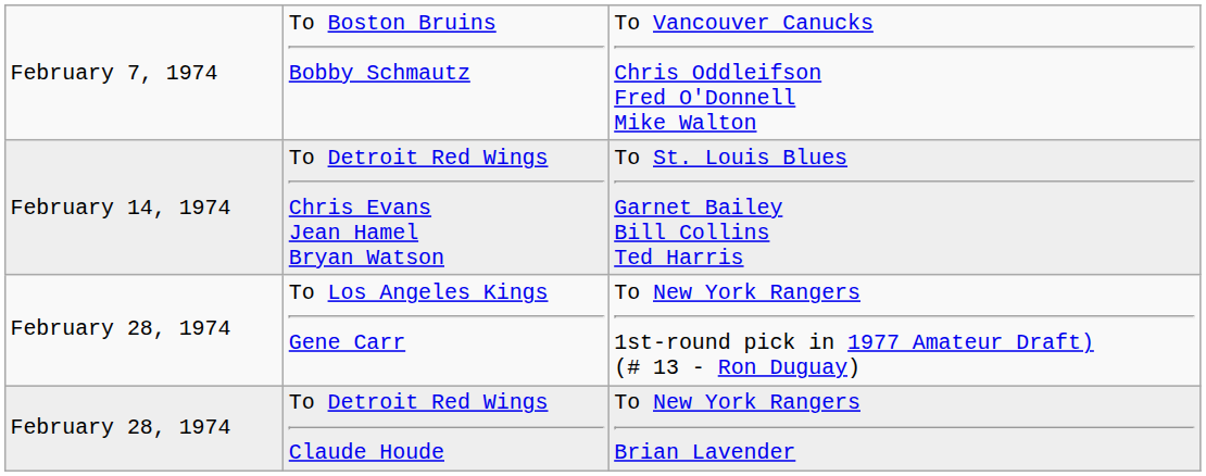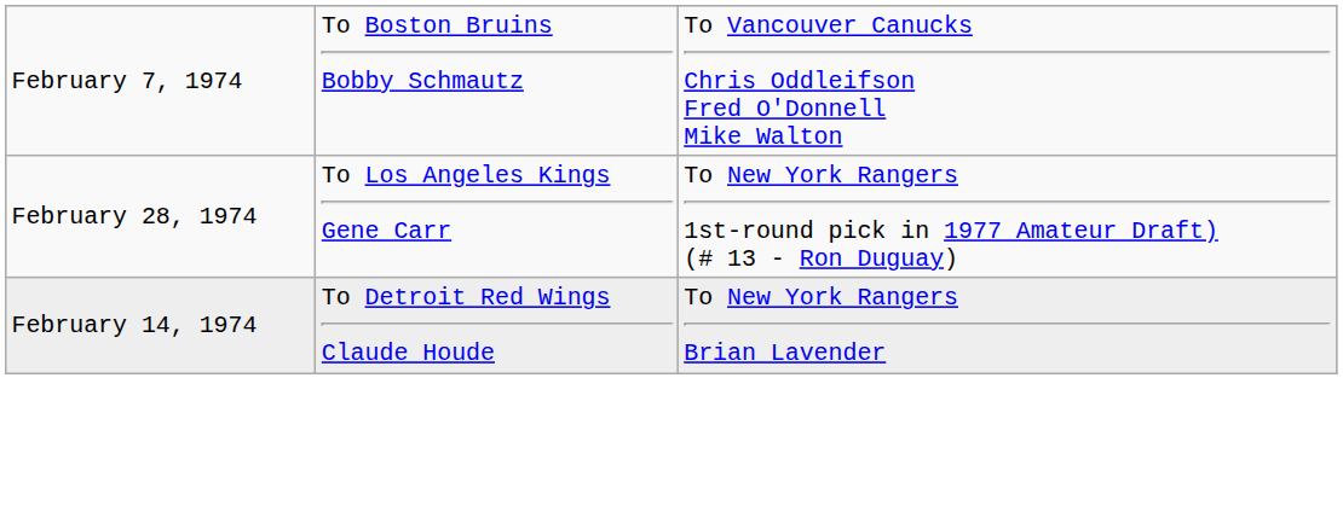- row: February 14, 1974 | To Detroit Red Wings Chris Evans Jean Hamel Bryan Watson | To St. Louis Blues Garnet Bailey Bill Collins Ted Harris
To Detroit Red Wings Claude Houde | column 1: February 28, 1974 -> February 14, 1974
